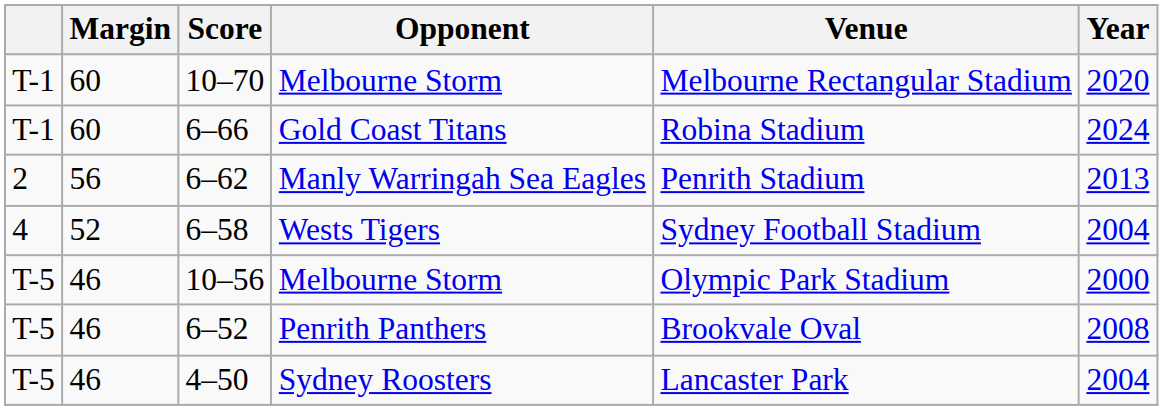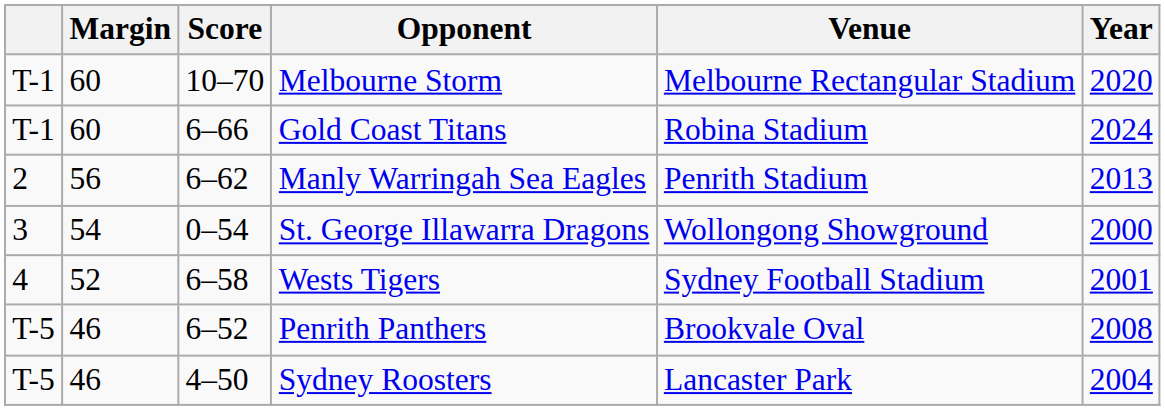+ row: 3 | 54 | 0–54 | St. George Illawarra Dragons | Wollongong Showground | 2000
6–58 | Year: 2004 -> 2001
- row: T-5 | 46 | 10–56 | Melbourne Storm | Olympic Park Stadium | 2000
